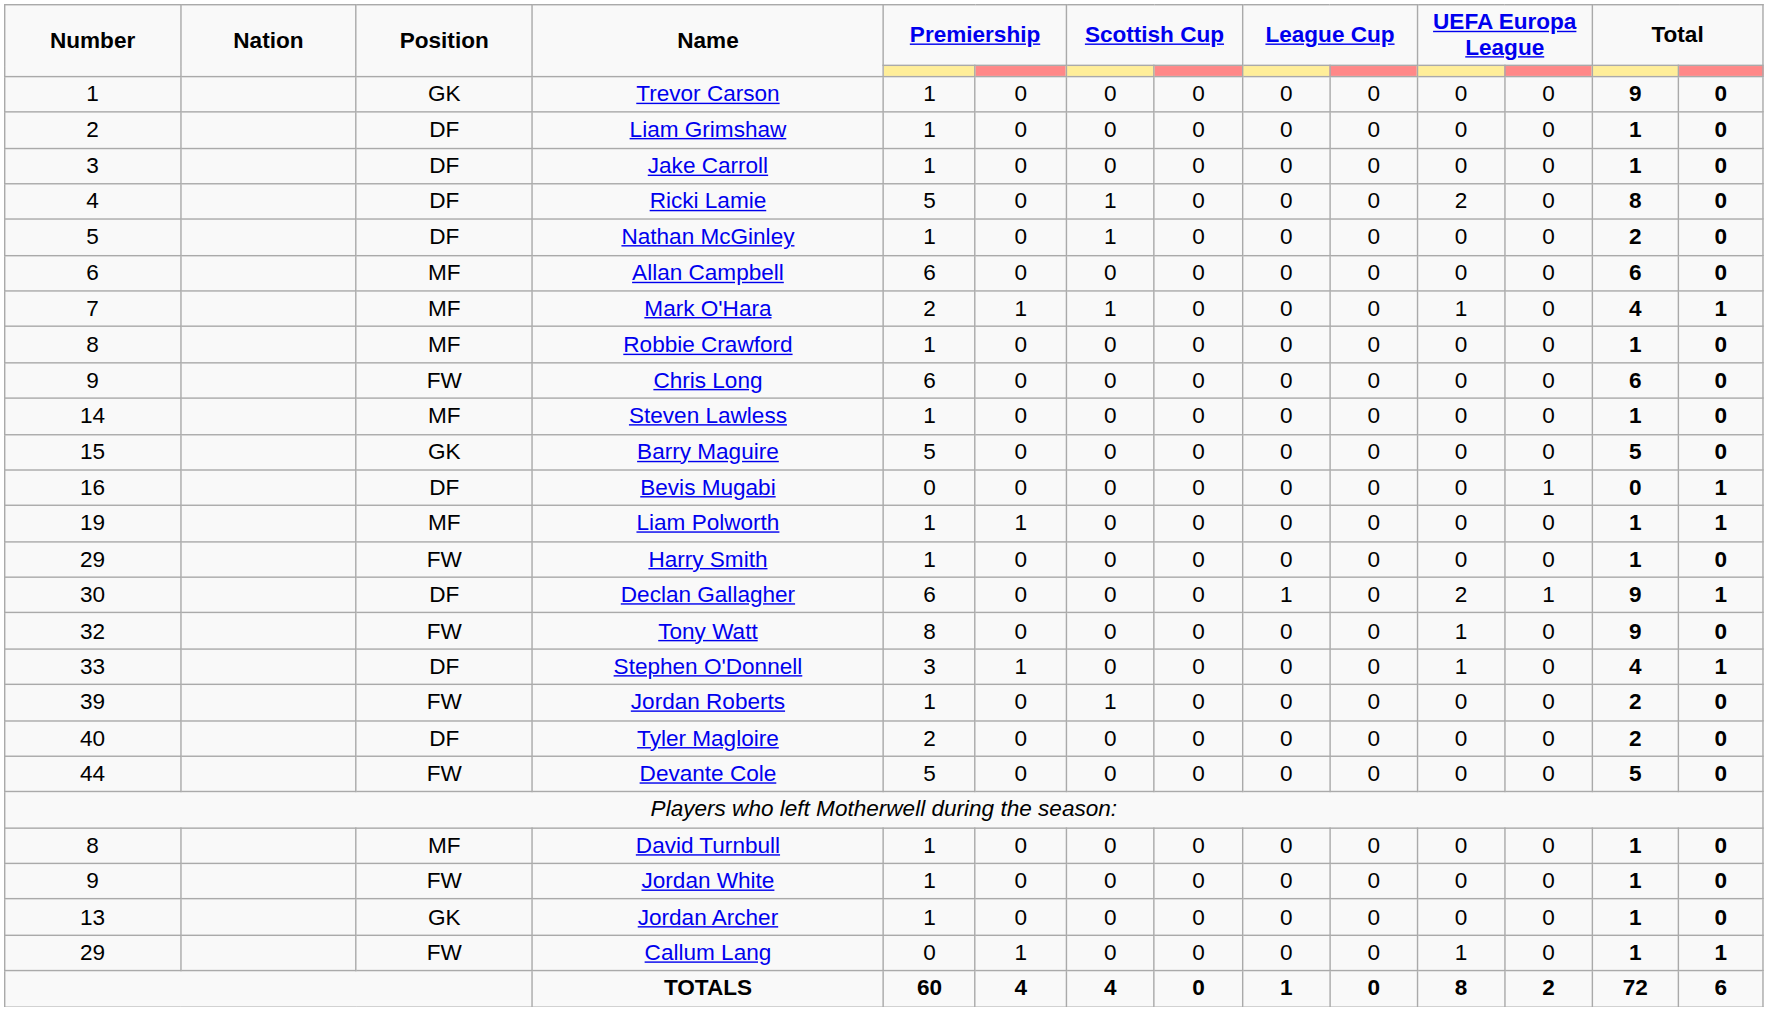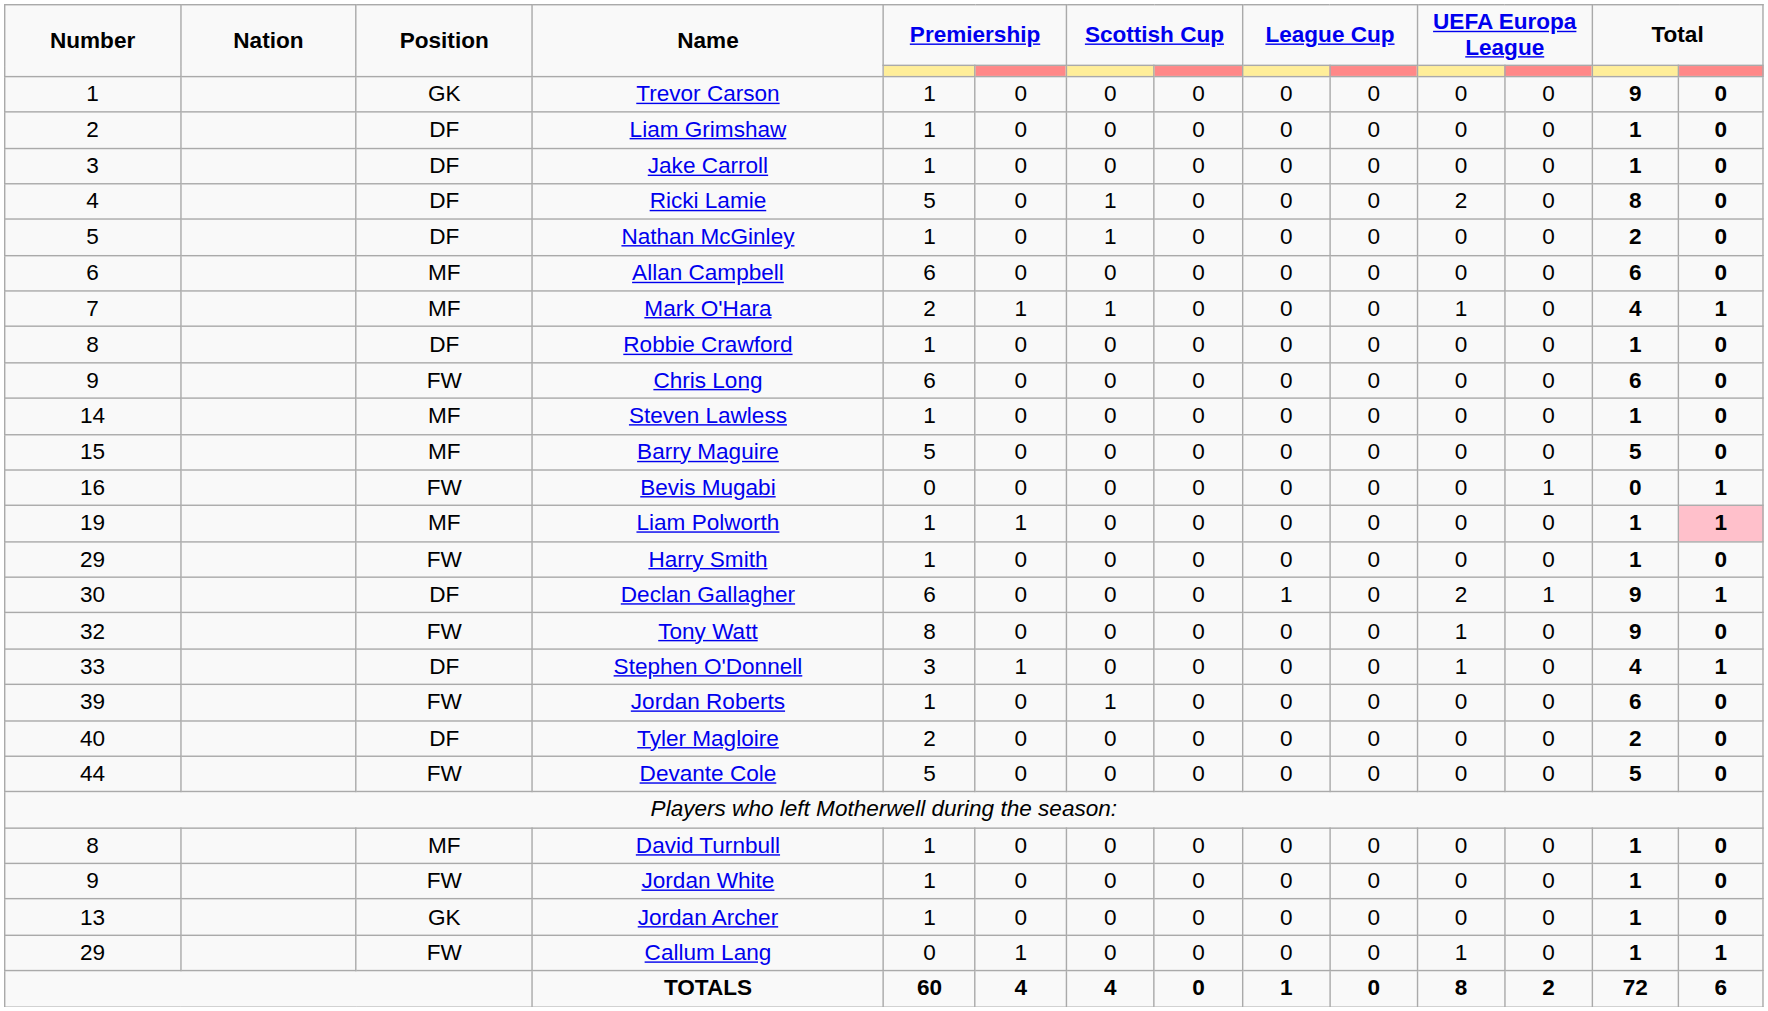Robbie Crawford | Position: MF -> DF
Barry Maguire | Position: GK -> MF
Bevis Mugabi | Position: DF -> FW
Liam Polworth | column 14: no background -> pink background
Jordan Roberts | column 13: 2 -> 6
